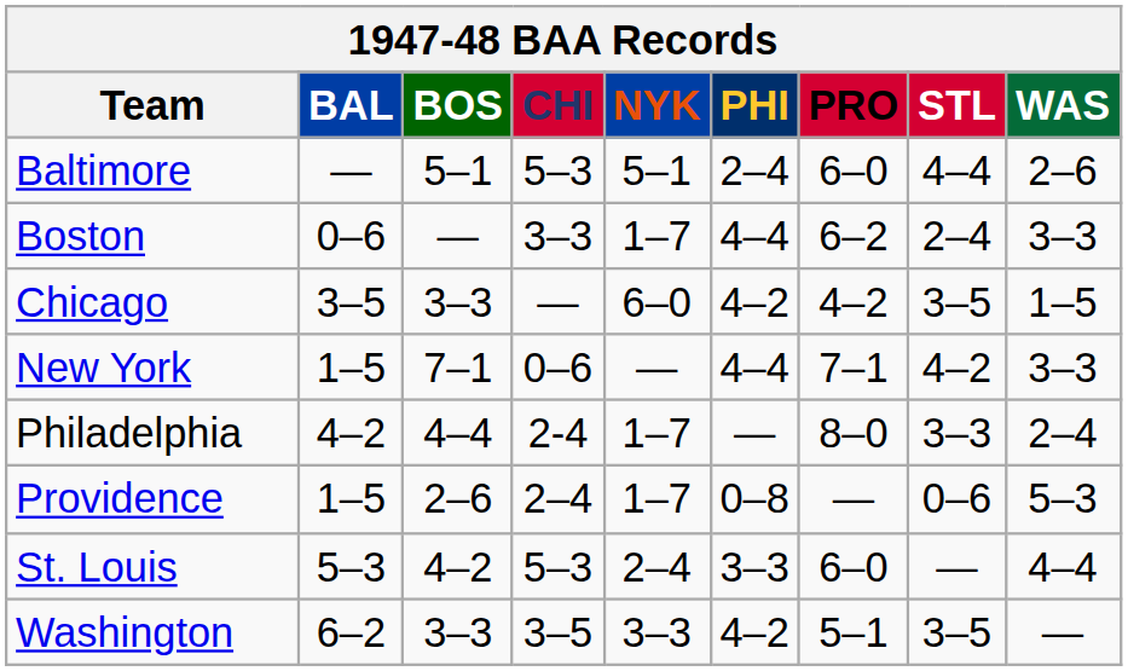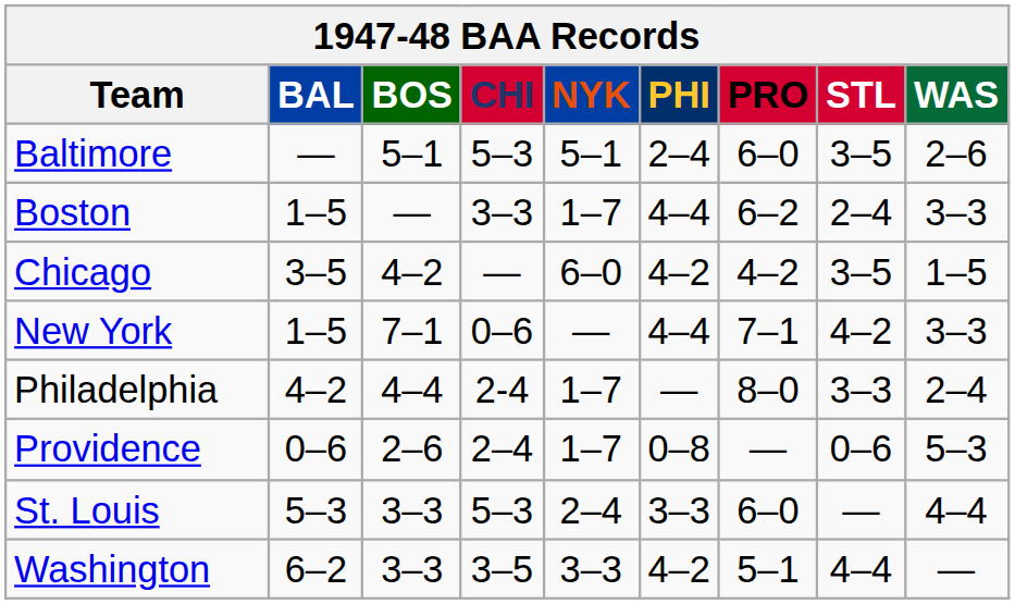Baltimore | STL: 4–4 -> 3–5
Boston | BAL: 0–6 -> 1–5
Chicago | BOS: 3–3 -> 4–2
Providence | BAL: 1–5 -> 0–6
St. Louis | BOS: 4–2 -> 3–3
Washington | STL: 3–5 -> 4–4
